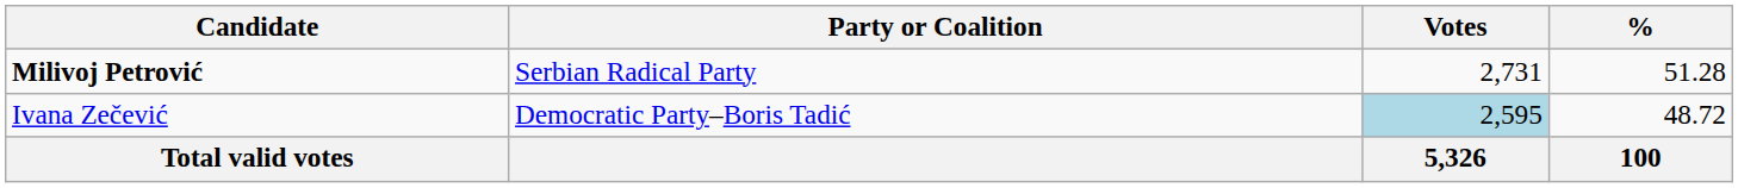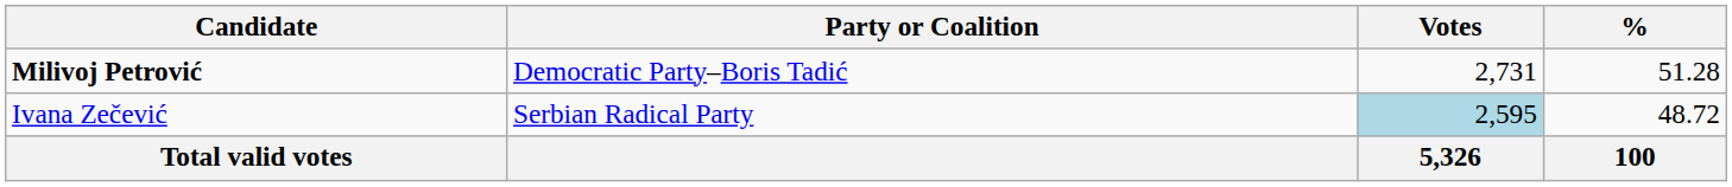Milivoj Petrović | Party or Coalition: Serbian Radical Party -> Democratic Party–Boris Tadić
Ivana Zečević | Party or Coalition: Democratic Party–Boris Tadić -> Serbian Radical Party
